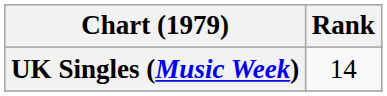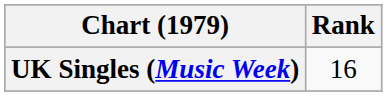UK Singles (Music Week) | Rank: 14 -> 16
